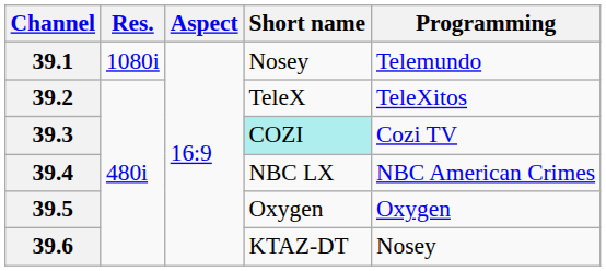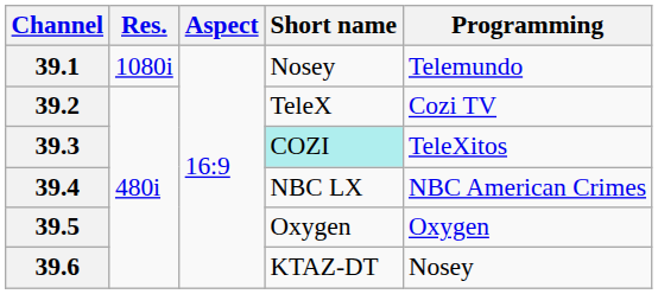39.2 | Programming: TeleXitos -> Cozi TV
39.3 | Programming: Cozi TV -> TeleXitos
